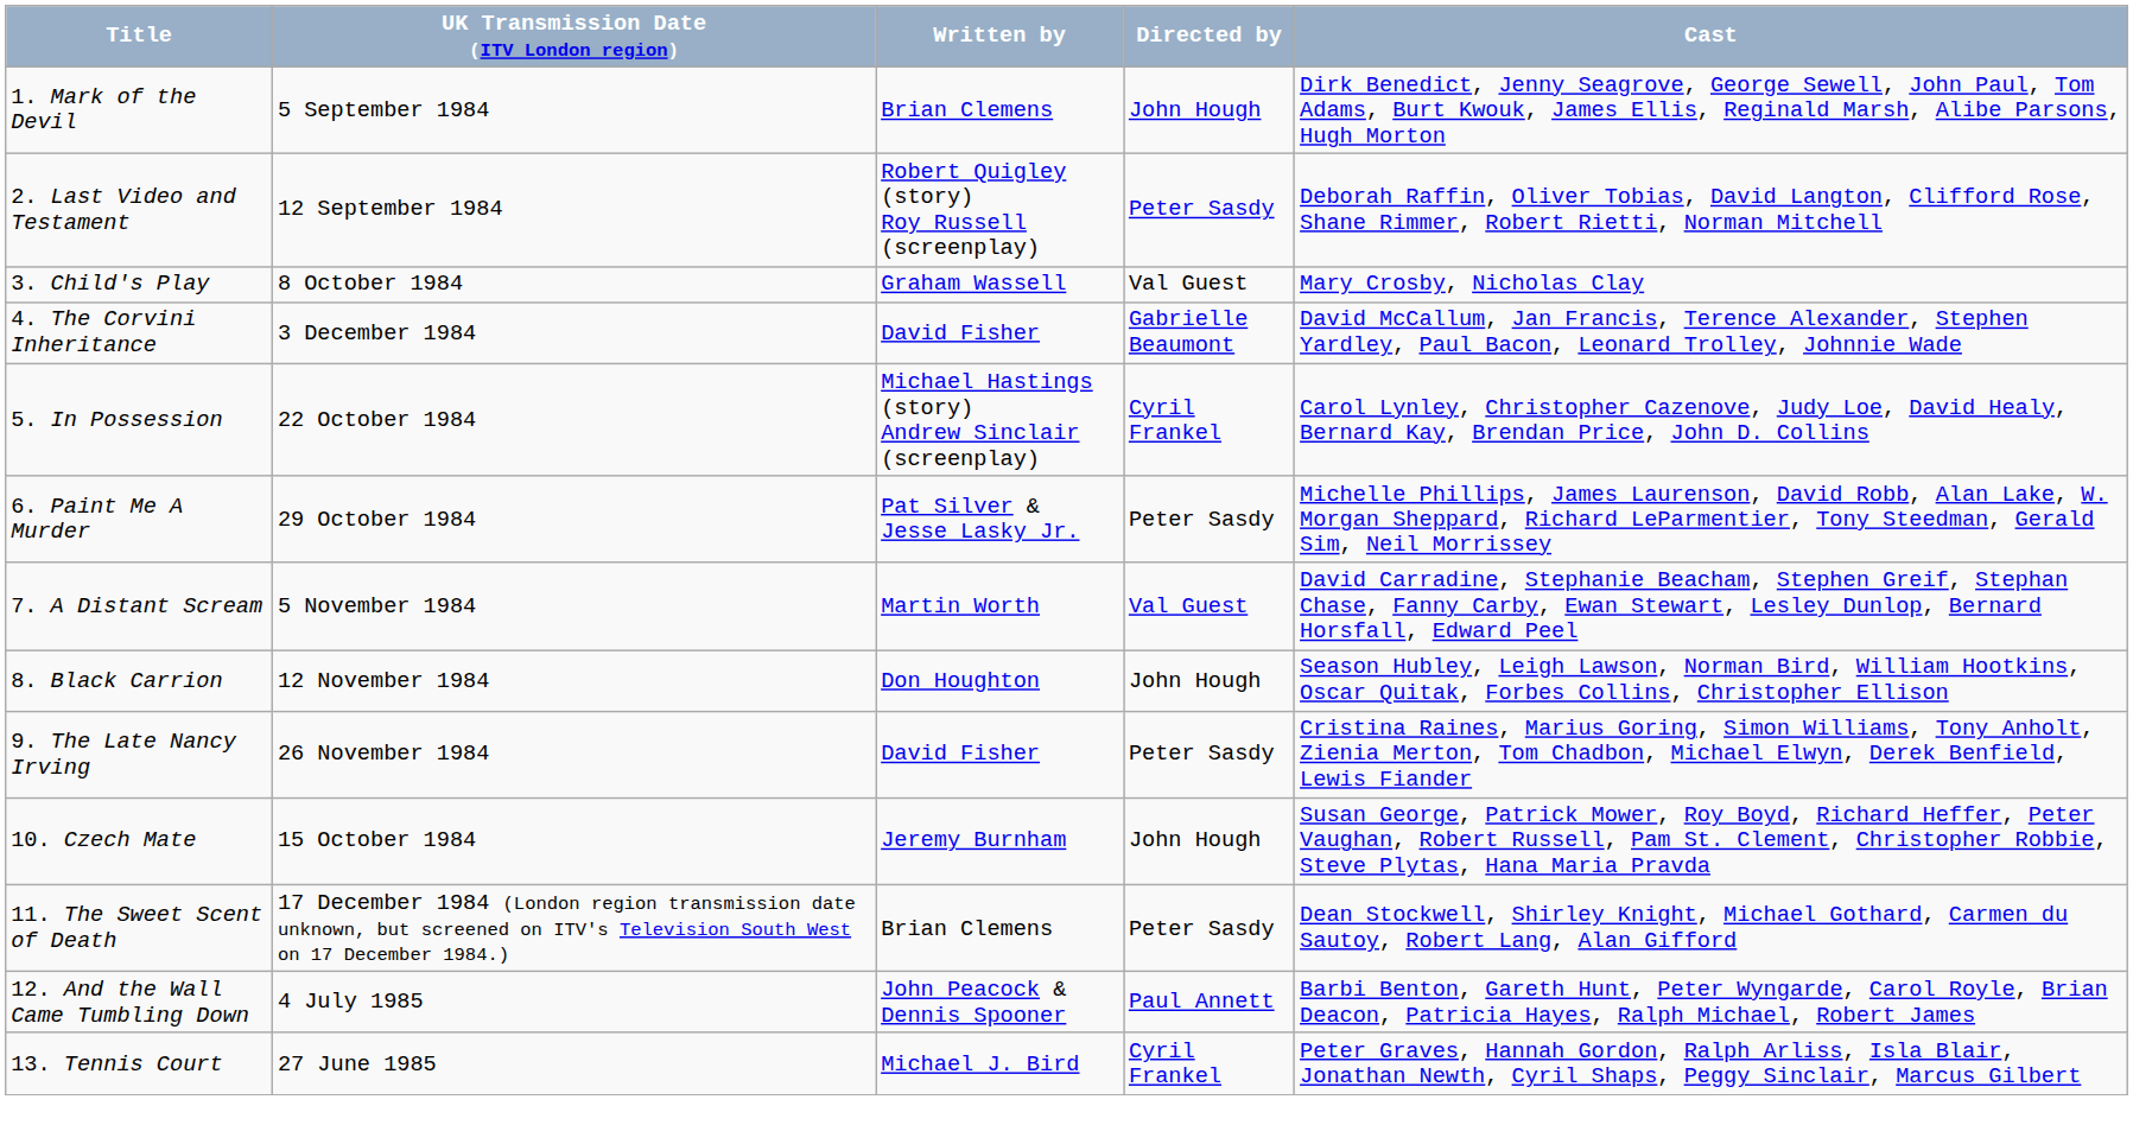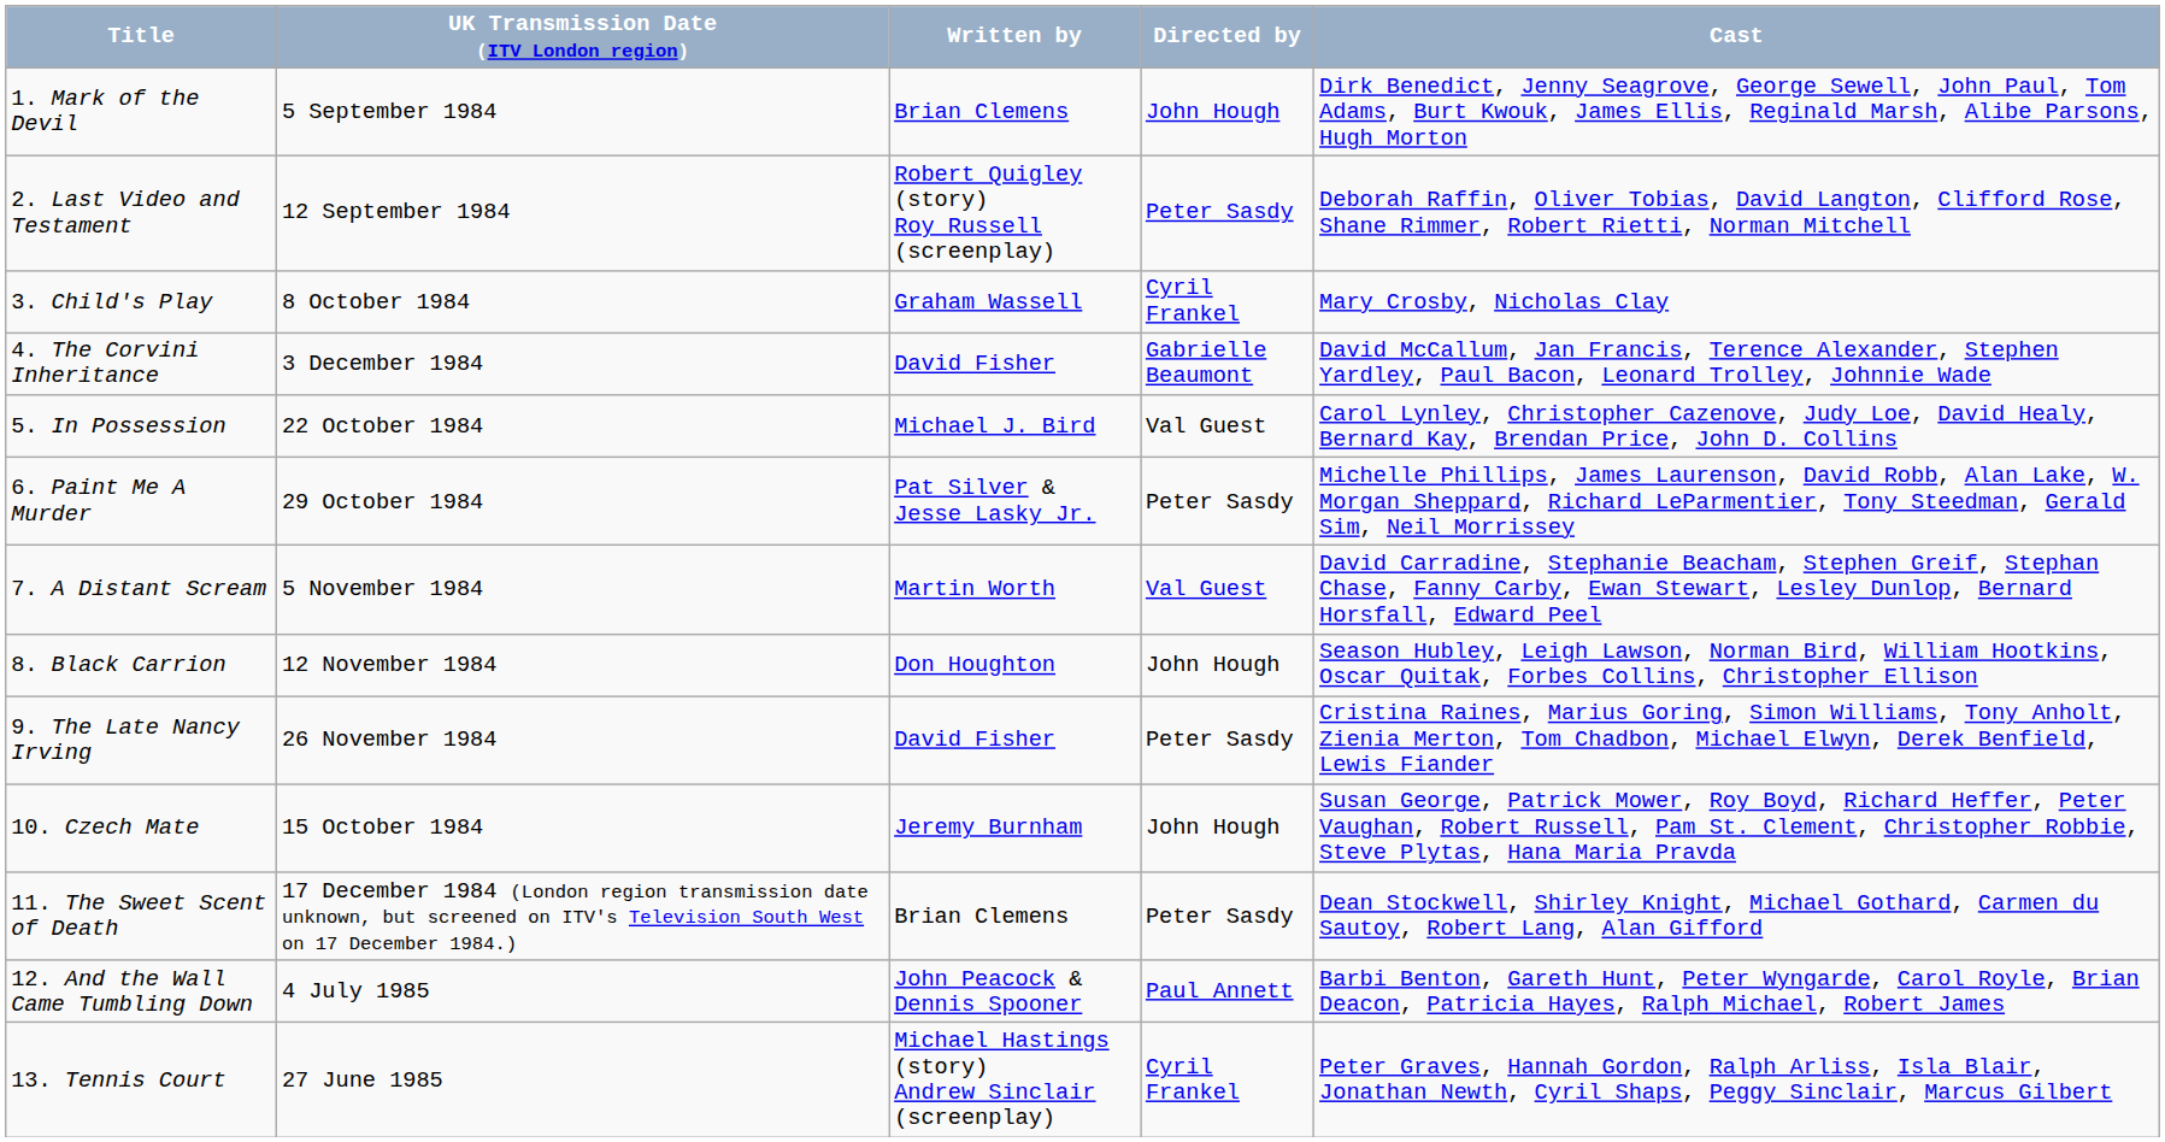3. Child's Play | Directed by: Val Guest -> Cyril Frankel
5. In Possession | Written by: Michael Hastings (story) Andrew Sinclair (screenplay) -> Michael J. Bird
5. In Possession | Directed by: Cyril Frankel -> Val Guest
13. Tennis Court | Written by: Michael J. Bird -> Michael Hastings (story) Andrew Sinclair (screenplay)
